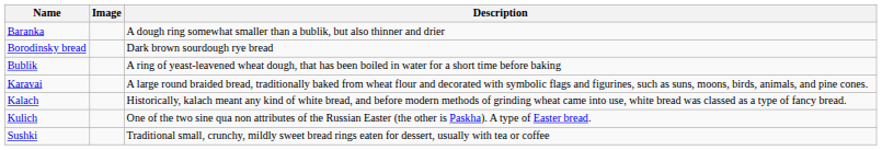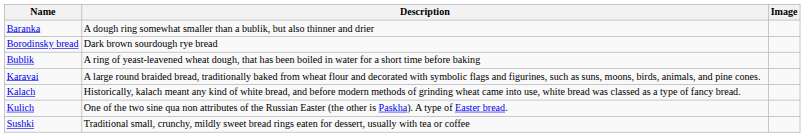columns swapped: Image <-> Description
